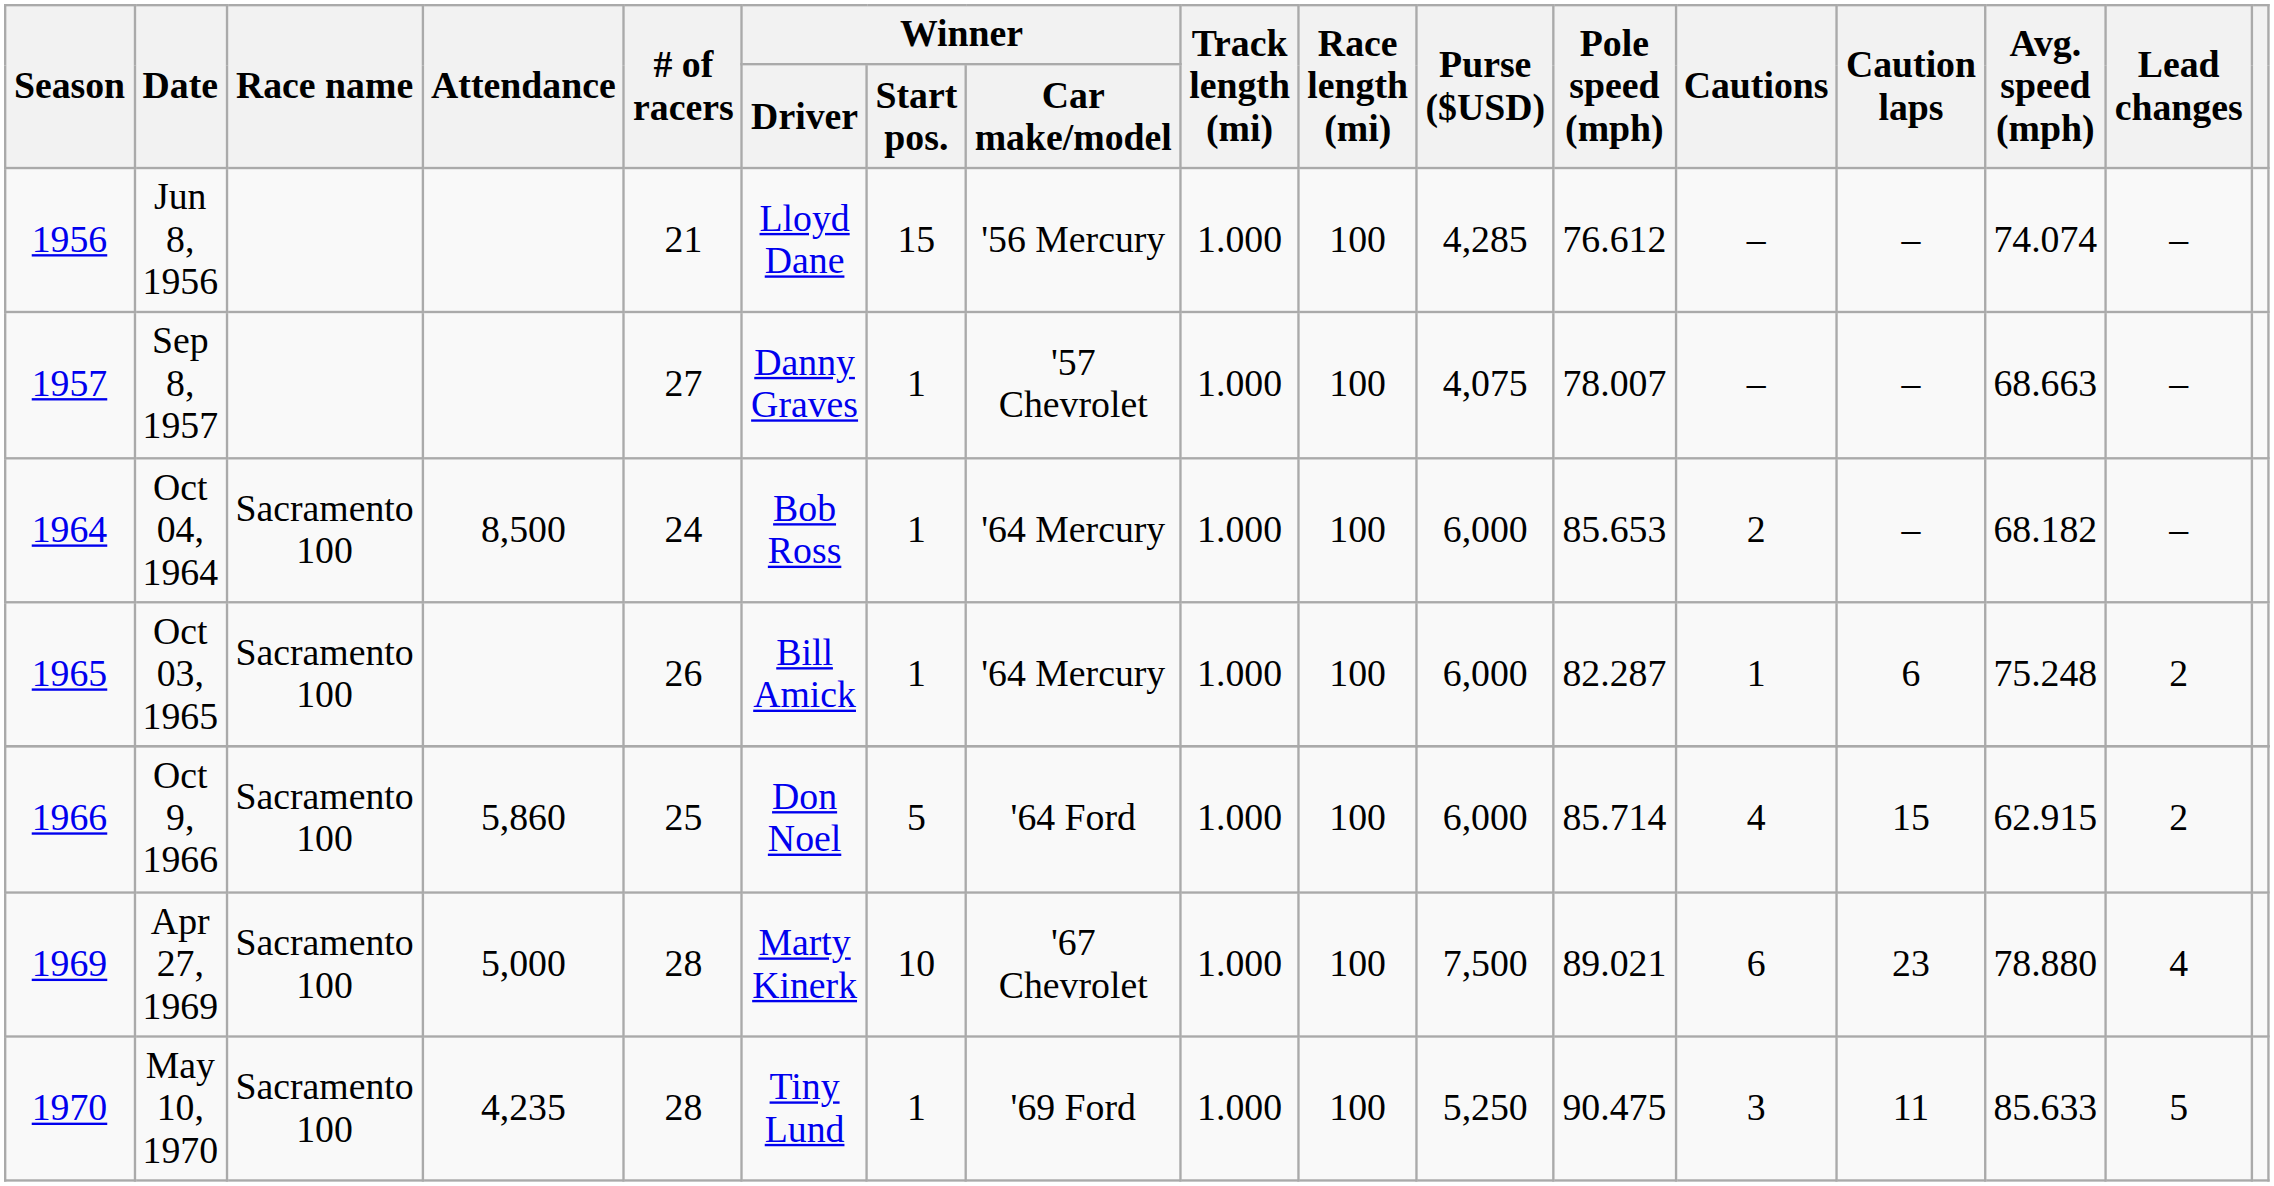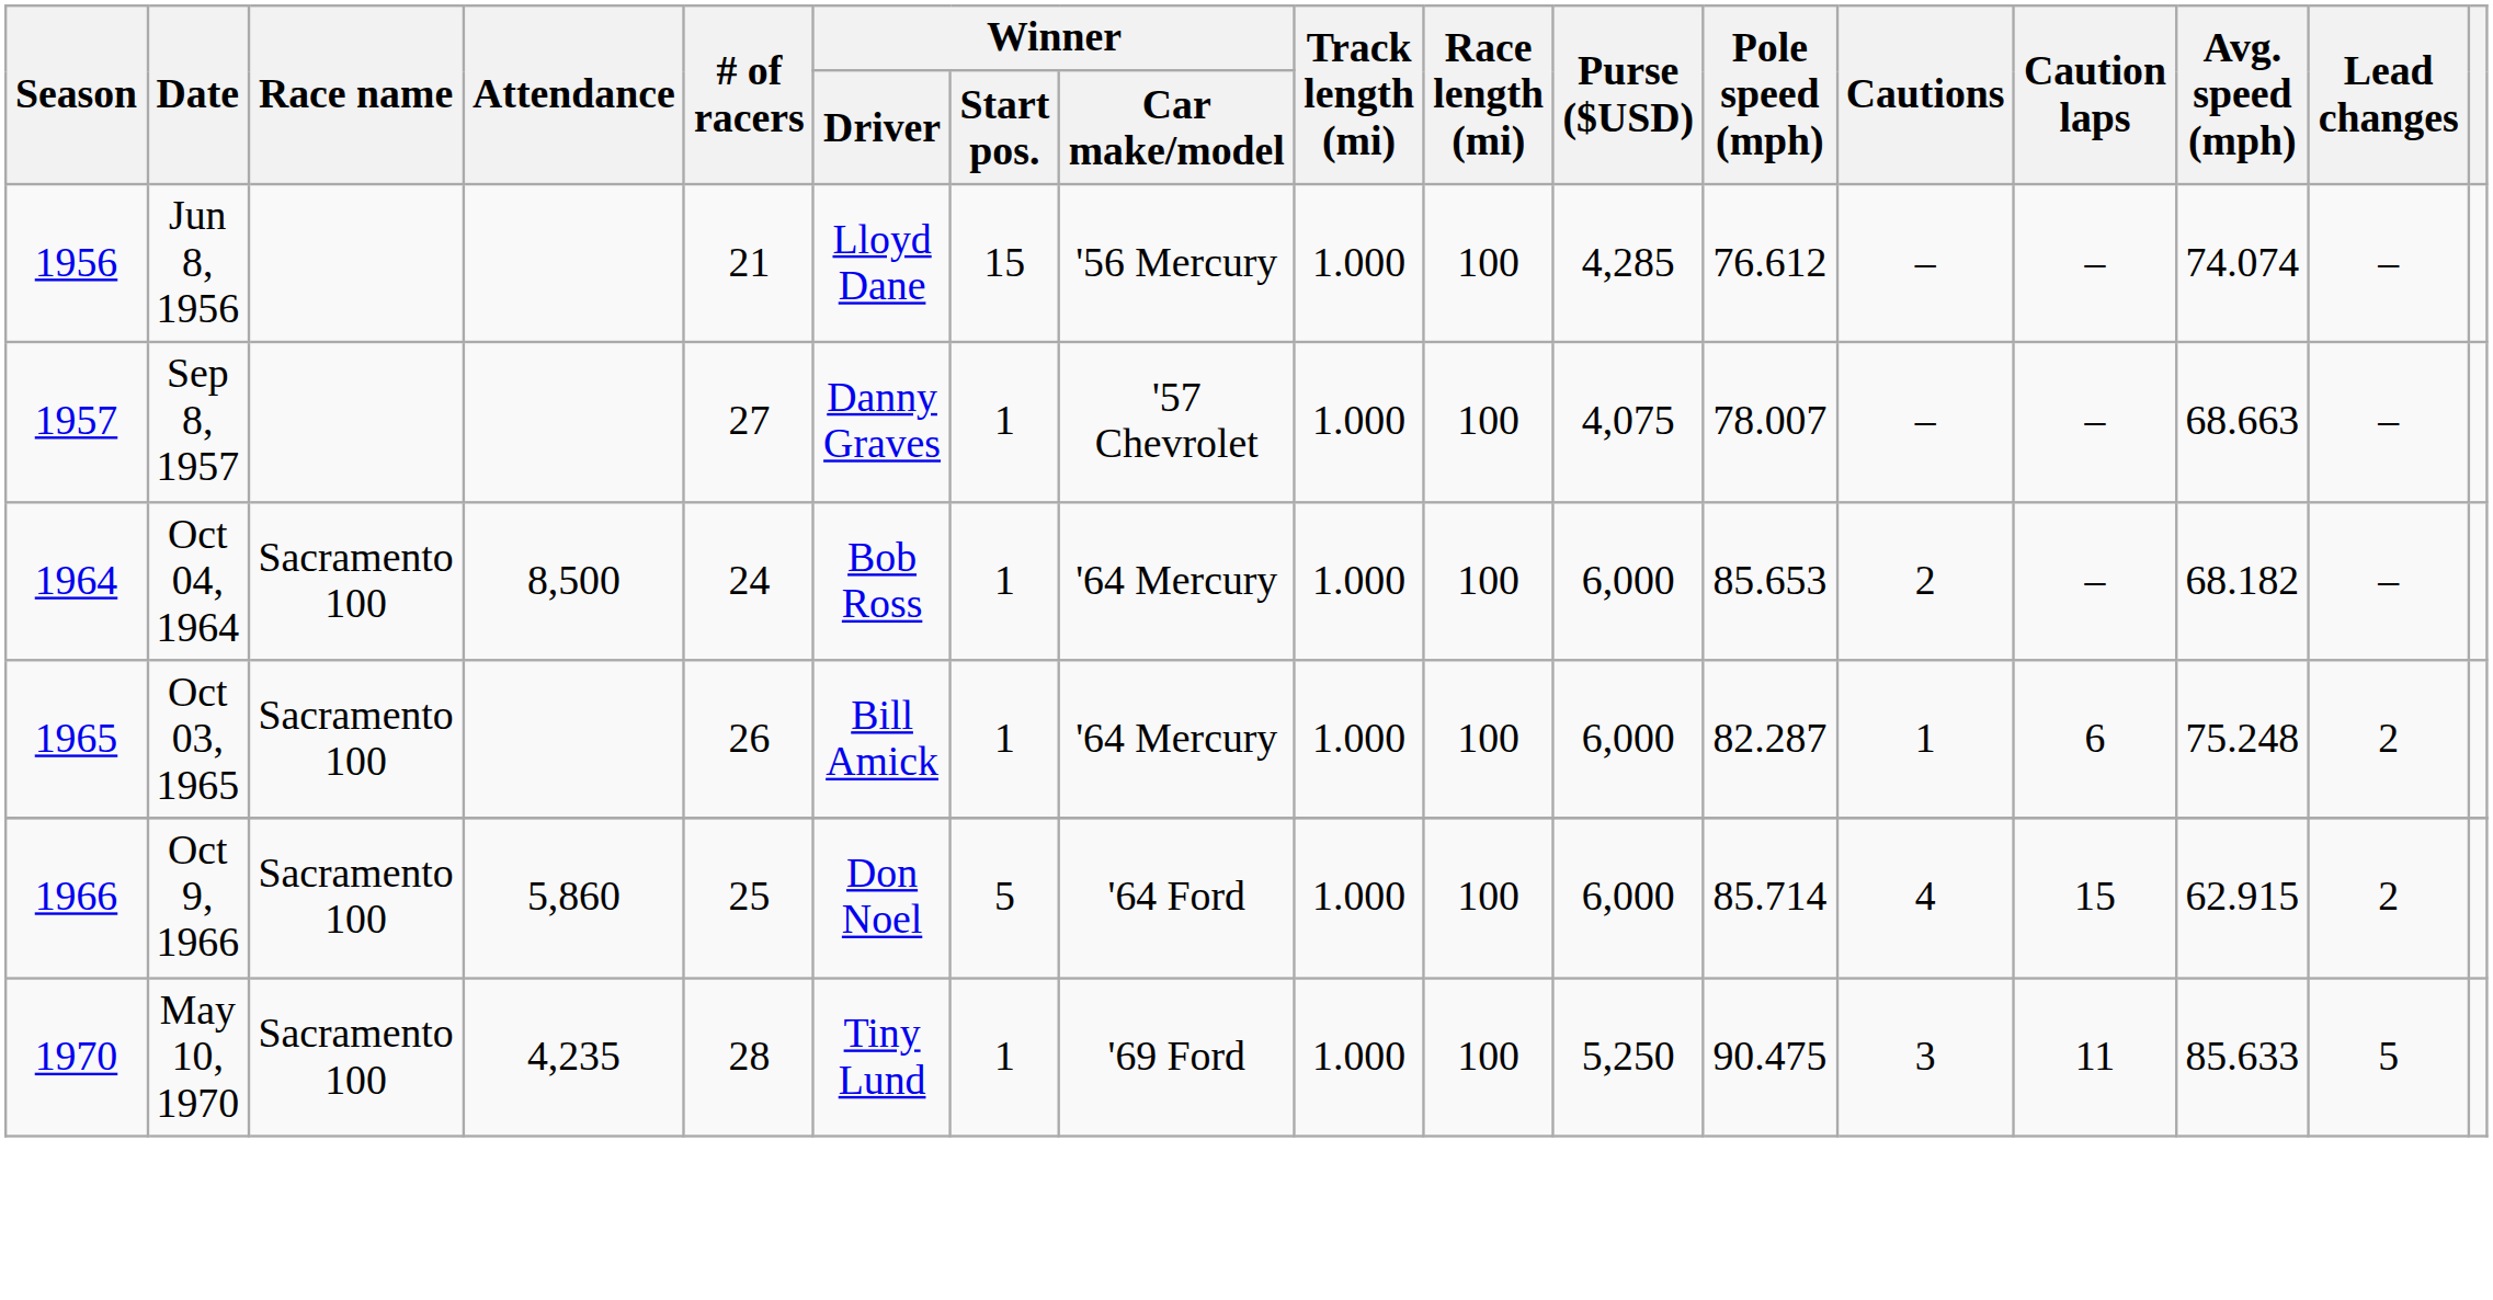- row: 1969 | Apr 27, 1969 | Sacramento 100 | 5,000 | 28 | Marty Kinerk | 10 | '67 Chevrolet | 1.000 | 100 | 7,500 | 89.021 | 6 | 23 | 78.880 | 4
